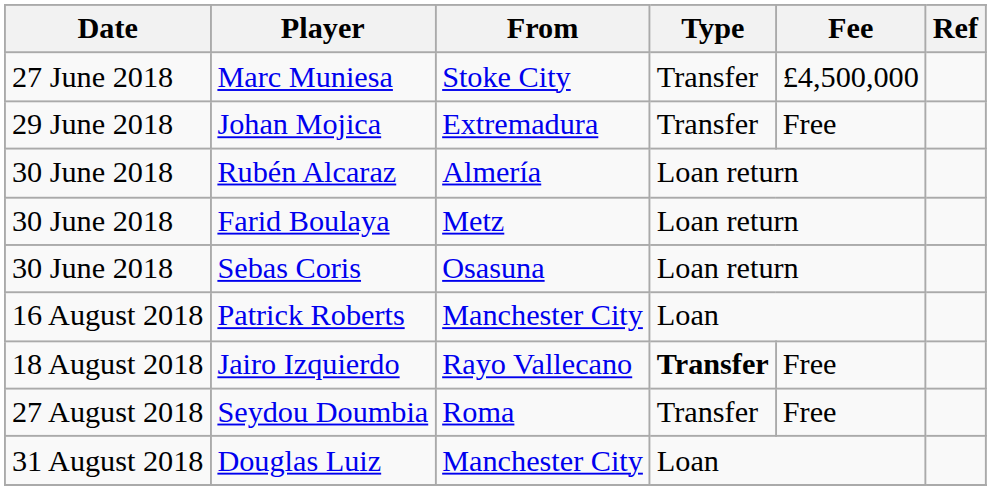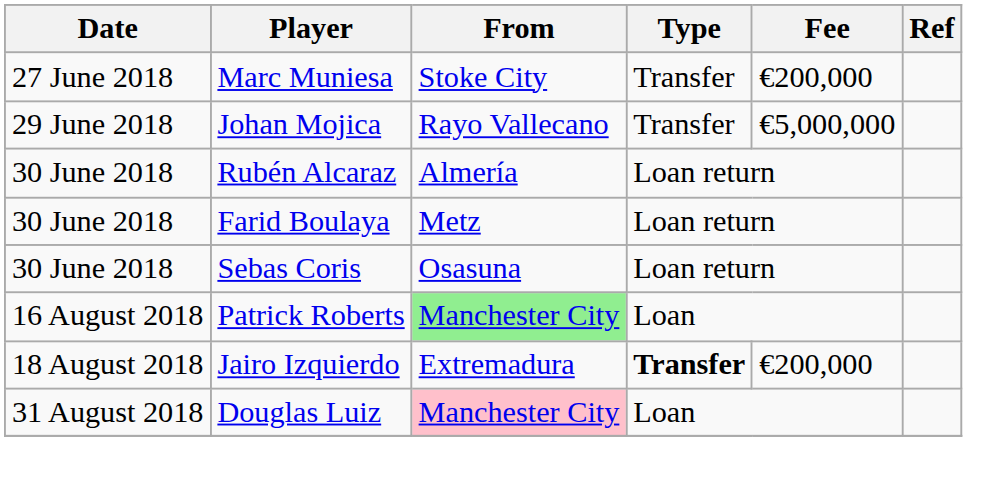Marc Muniesa | Fee: £4,500,000 -> €200,000
Johan Mojica | From: Extremadura -> Rayo Vallecano
Johan Mojica | Fee: Free -> €5,000,000
Patrick Roberts | From: no background -> lightgreen background
Jairo Izquierdo | From: Rayo Vallecano -> Extremadura
Jairo Izquierdo | Fee: Free -> €200,000
- row: 27 August 2018 | Seydou Doumbia | Roma | Transfer | Free
Douglas Luiz | From: no background -> pink background
